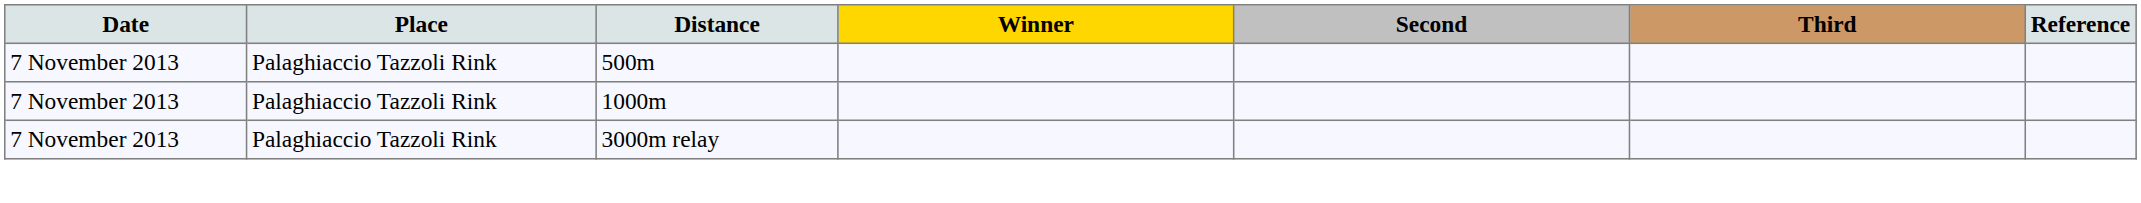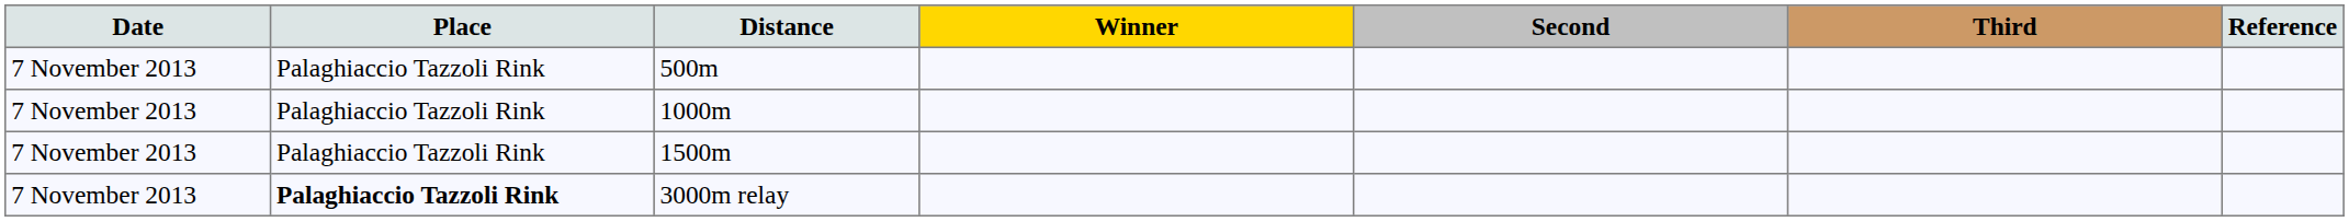+ row: 7 November 2013 | Palaghiaccio Tazzoli Rink | 1500m
3000m relay | Place: normal -> bold
